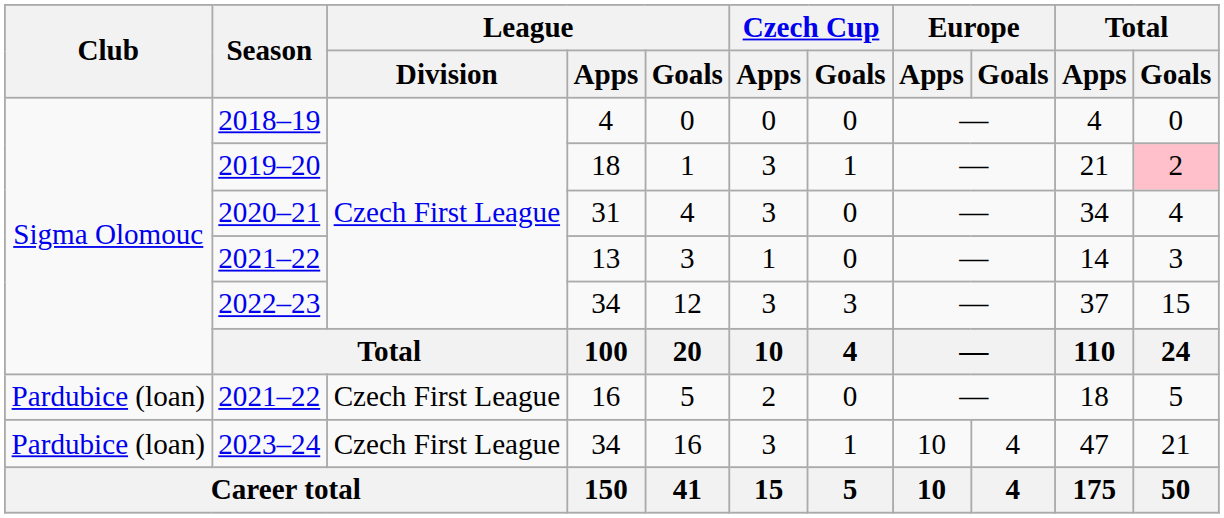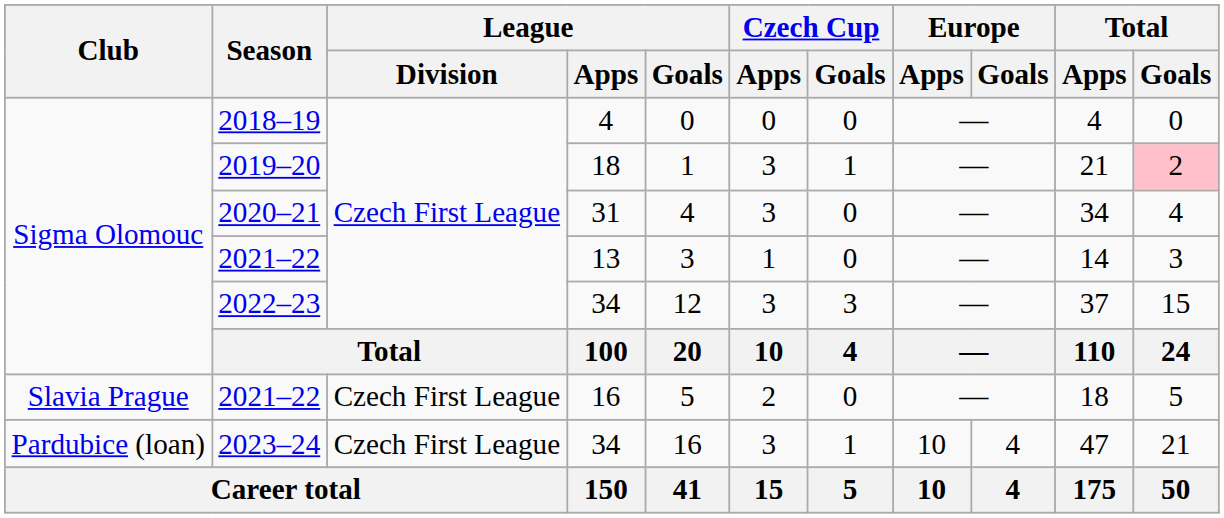2021–22 / 16 | Club: Pardubice (loan) -> Slavia Prague
